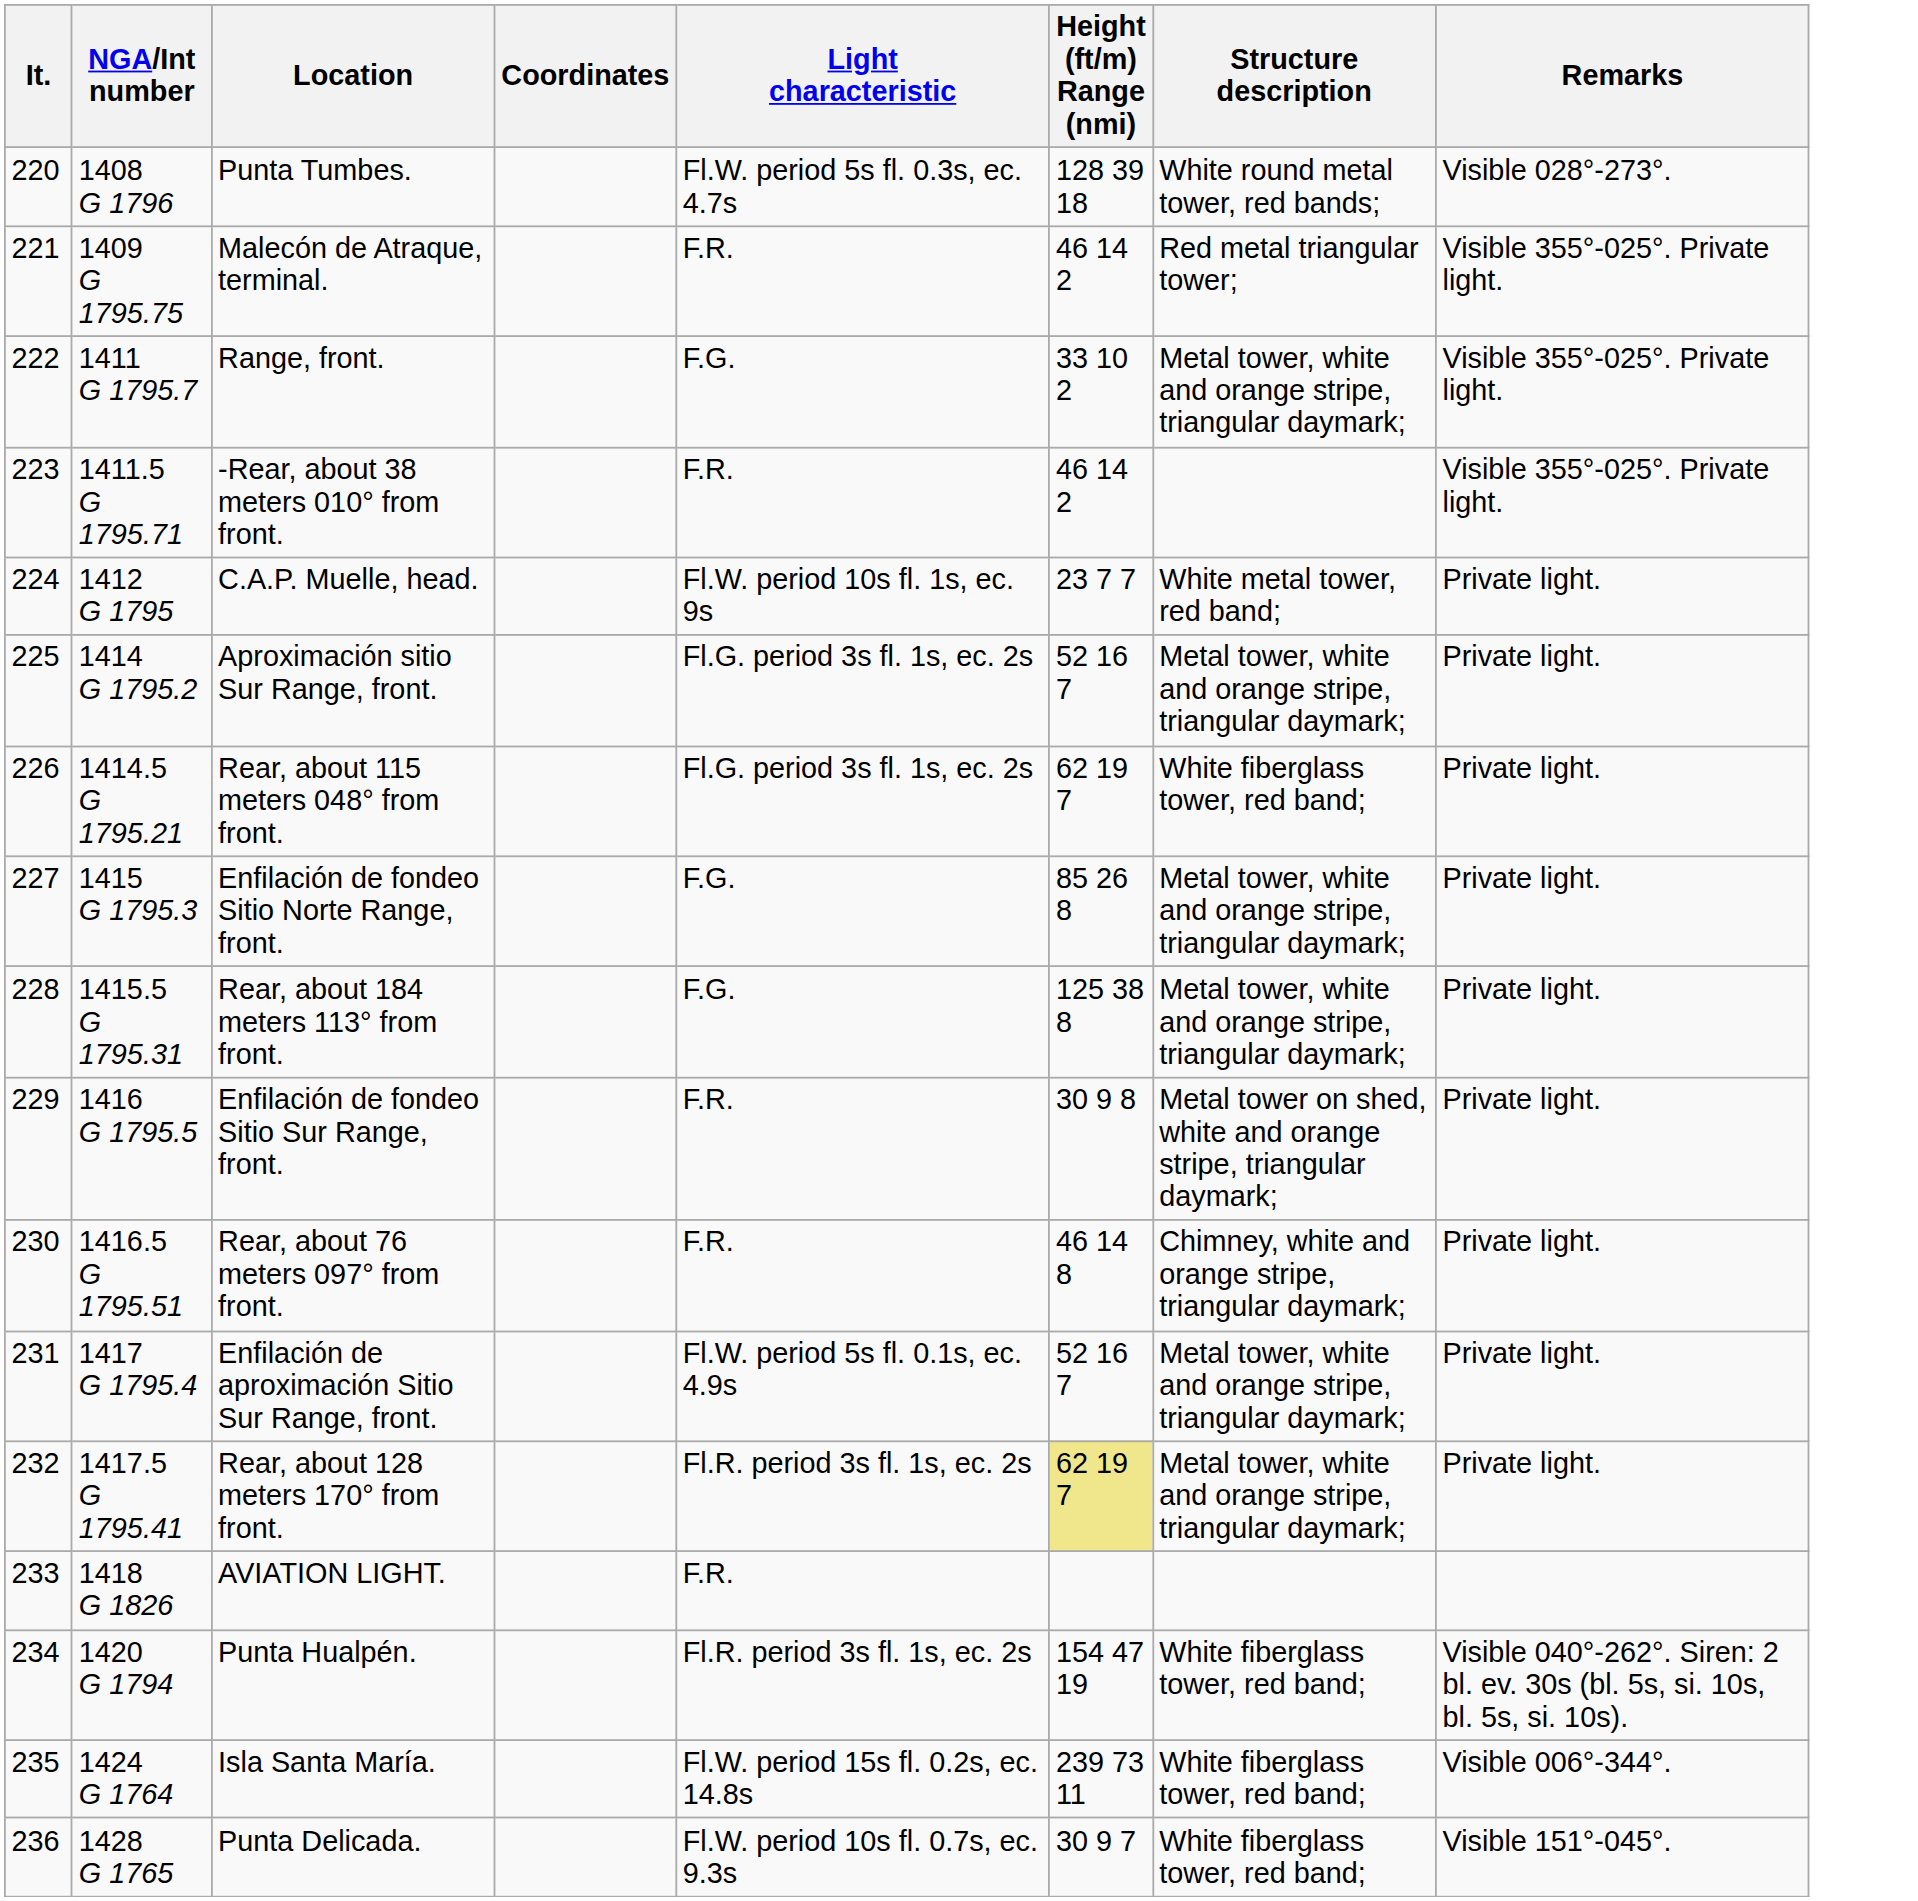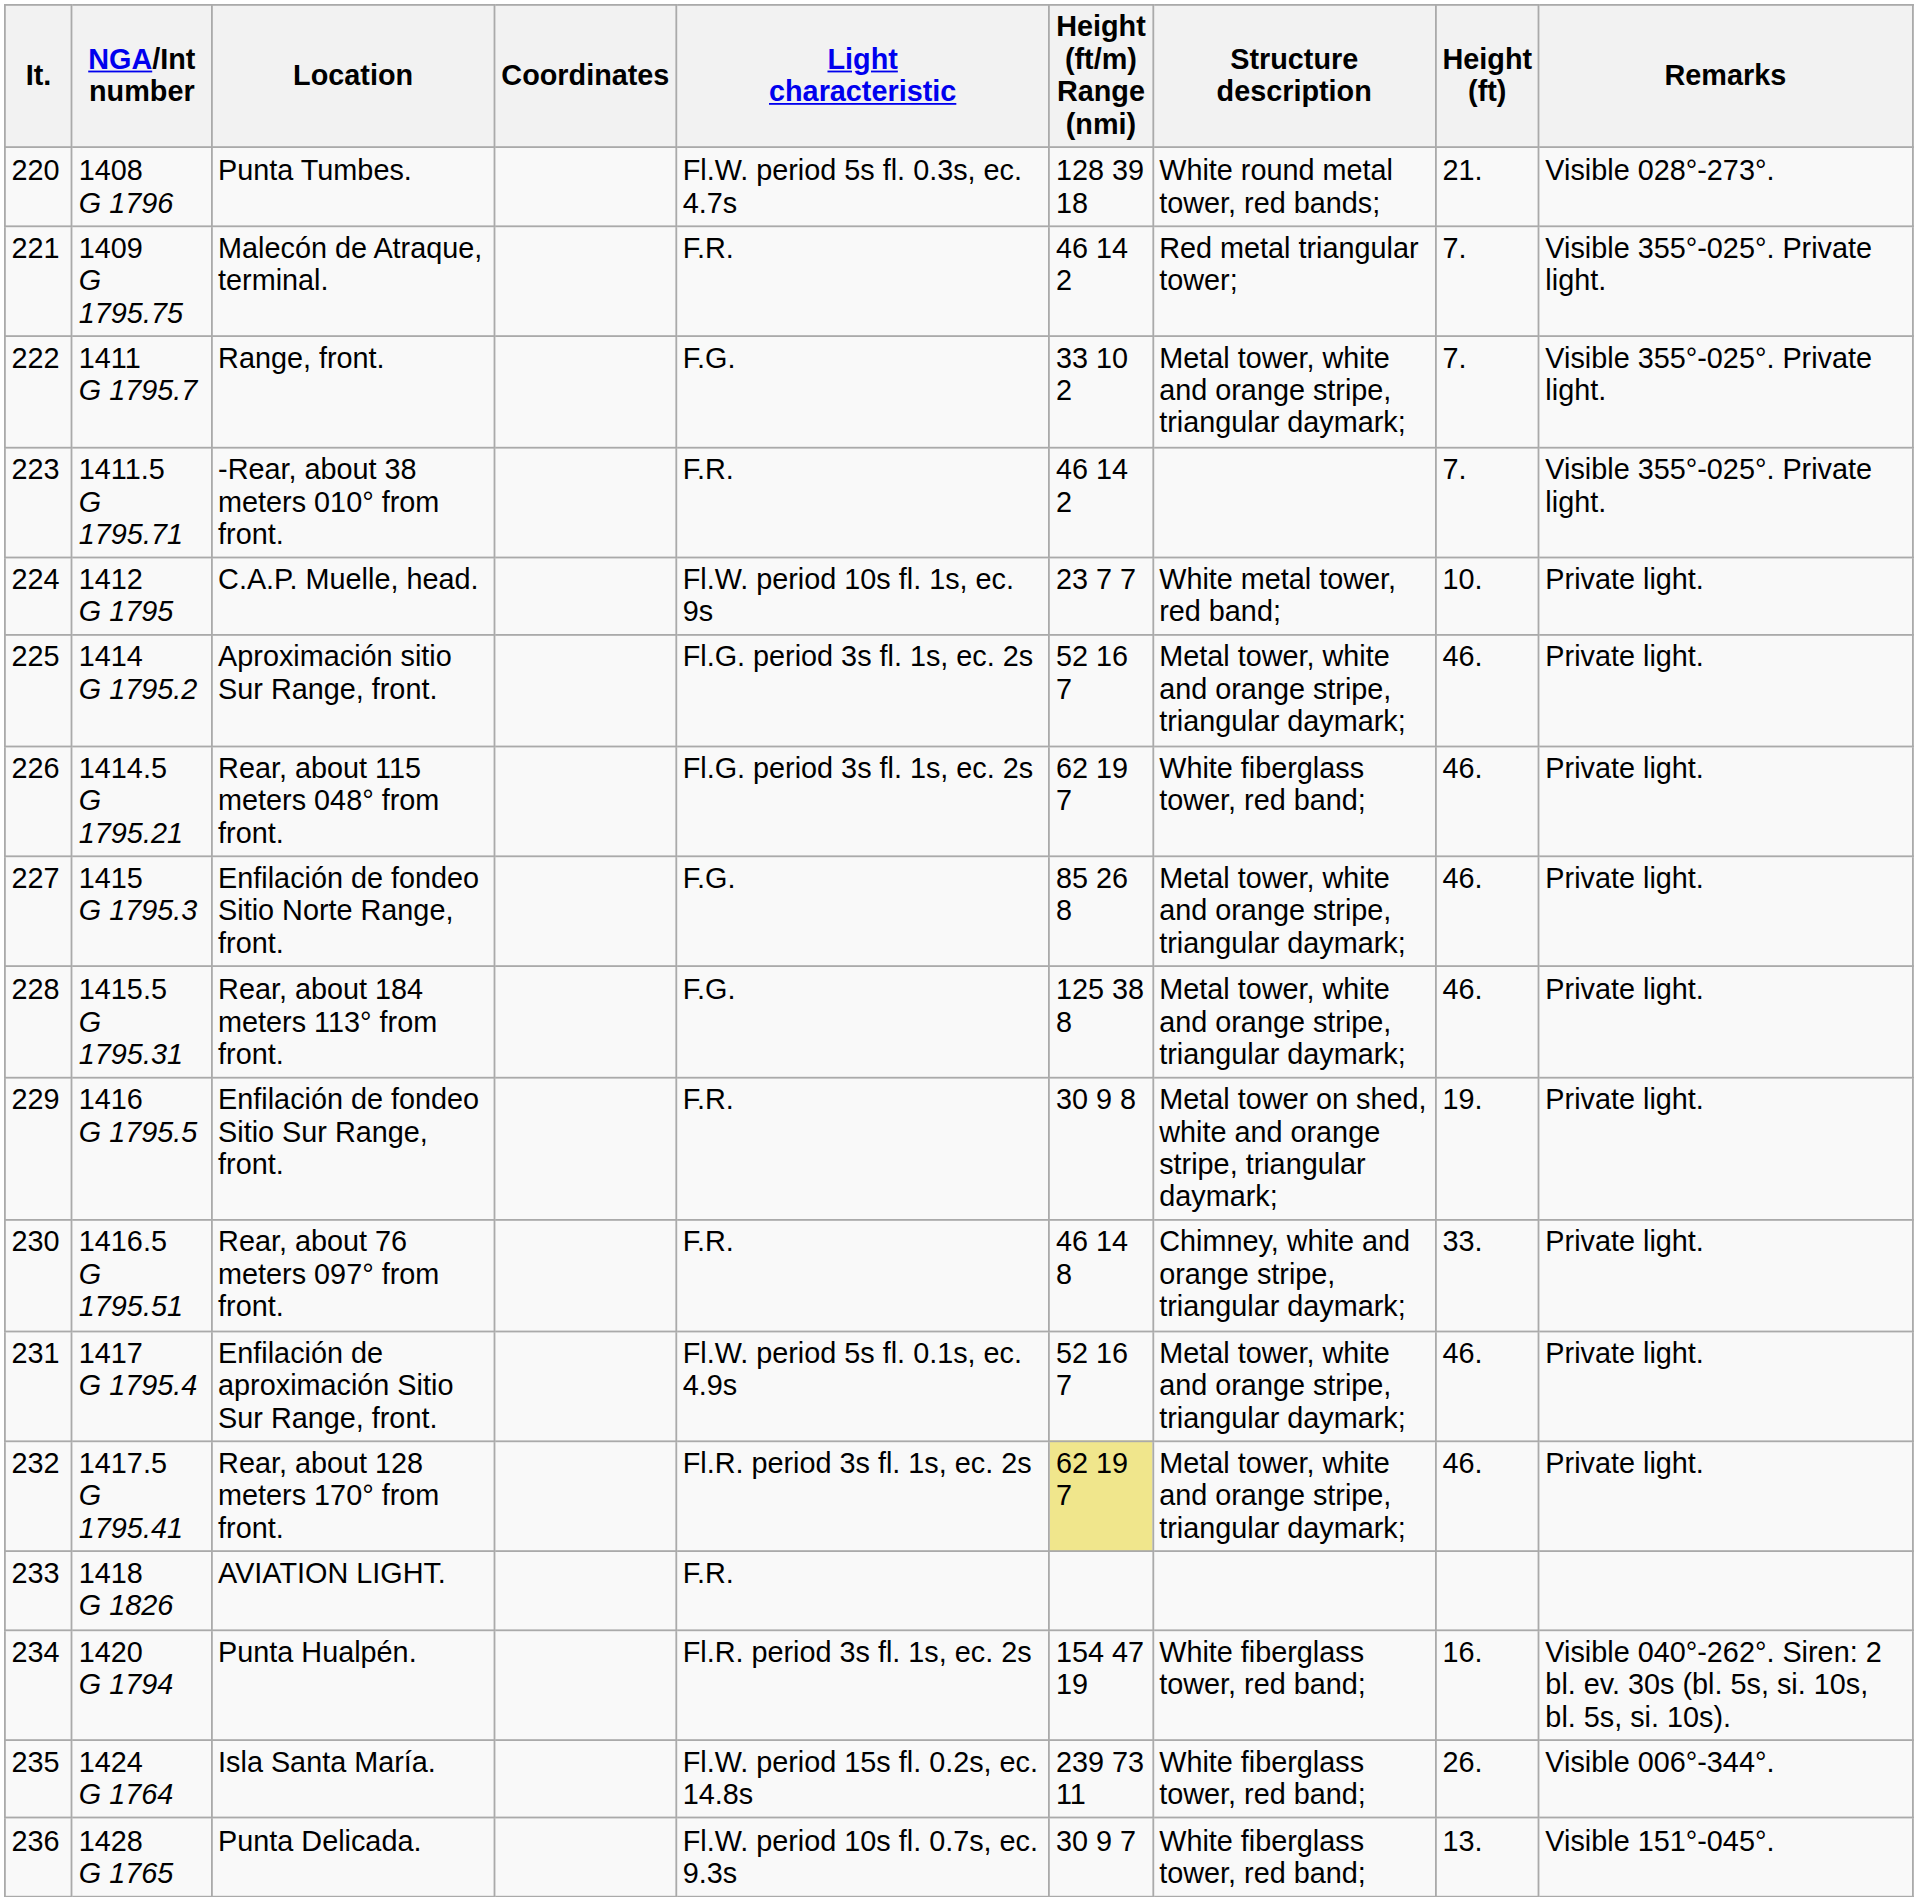+ column: Height (ft) | 21. | 7. | 7. | 7. | 10. | 46. | 46. | 46. | 46. | 19. | 33. | 46. | 46. | 16. | 26. | 13.
